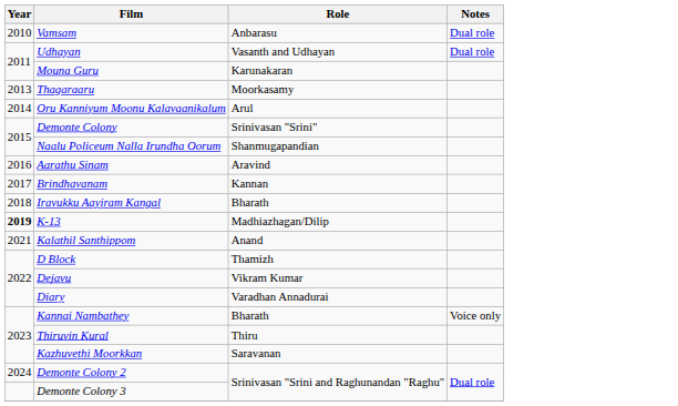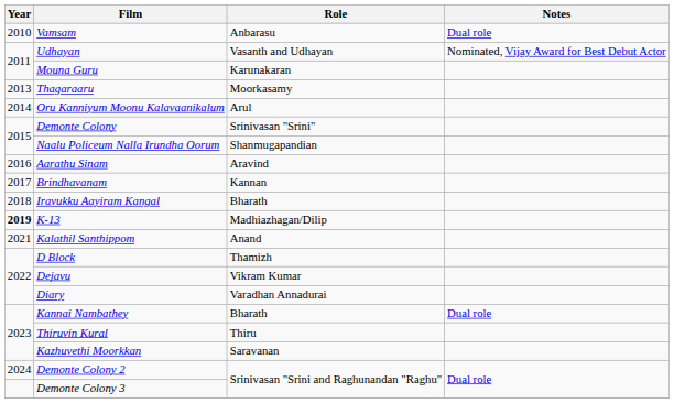Udhayan | Notes: Dual role -> Nominated, Vijay Award for Best Debut Actor
Kannai Nambathey | Notes: Voice only -> Dual role
